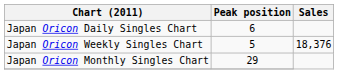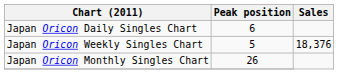Japan Oricon Monthly Singles Chart | Peak position: 29 -> 26
